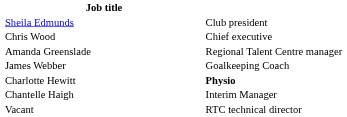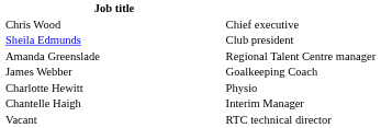rows swapped: Chris Wood <-> Sheila Edmunds
Charlotte Hewitt | column 2: bold -> normal
